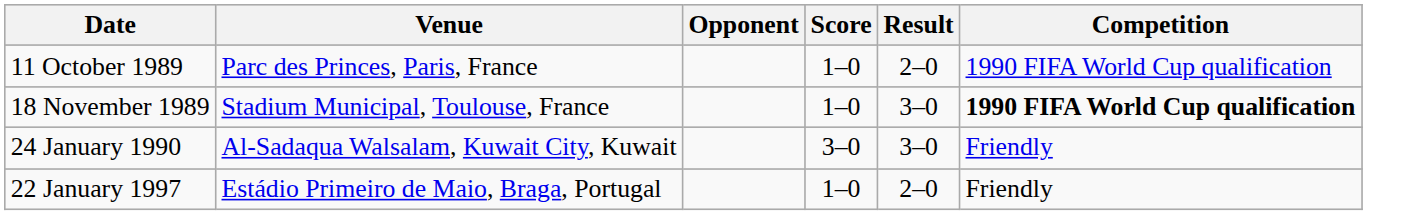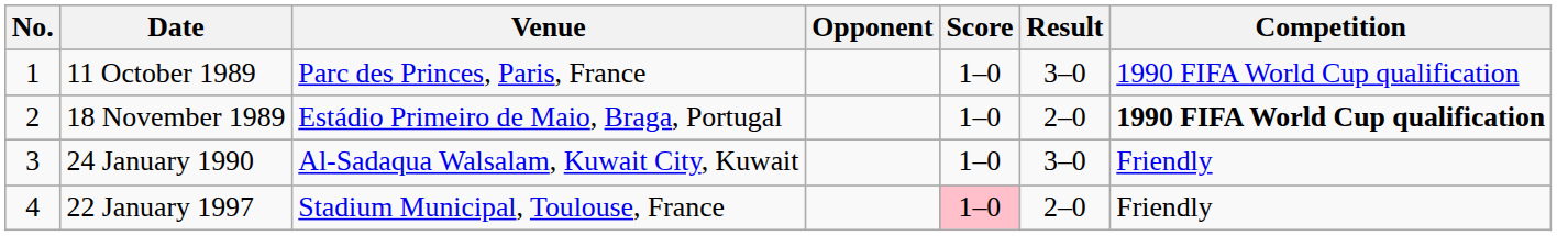+ column: No. | 1 | 2 | 3 | 4
11 October 1989 | Result: 2–0 -> 3–0
18 November 1989 | Venue: Stadium Municipal, Toulouse, France -> Estádio Primeiro de Maio, Braga, Portugal
18 November 1989 | Result: 3–0 -> 2–0
24 January 1990 | Score: 3–0 -> 1–0
22 January 1997 | Venue: Estádio Primeiro de Maio, Braga, Portugal -> Stadium Municipal, Toulouse, France
22 January 1997 | Score: no background -> pink background
